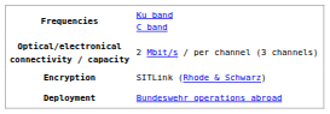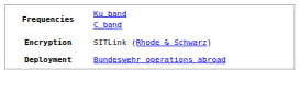- row: Optical/electronical connectivity / capacity | 2 Mbit/s / per channel (3 channels)
